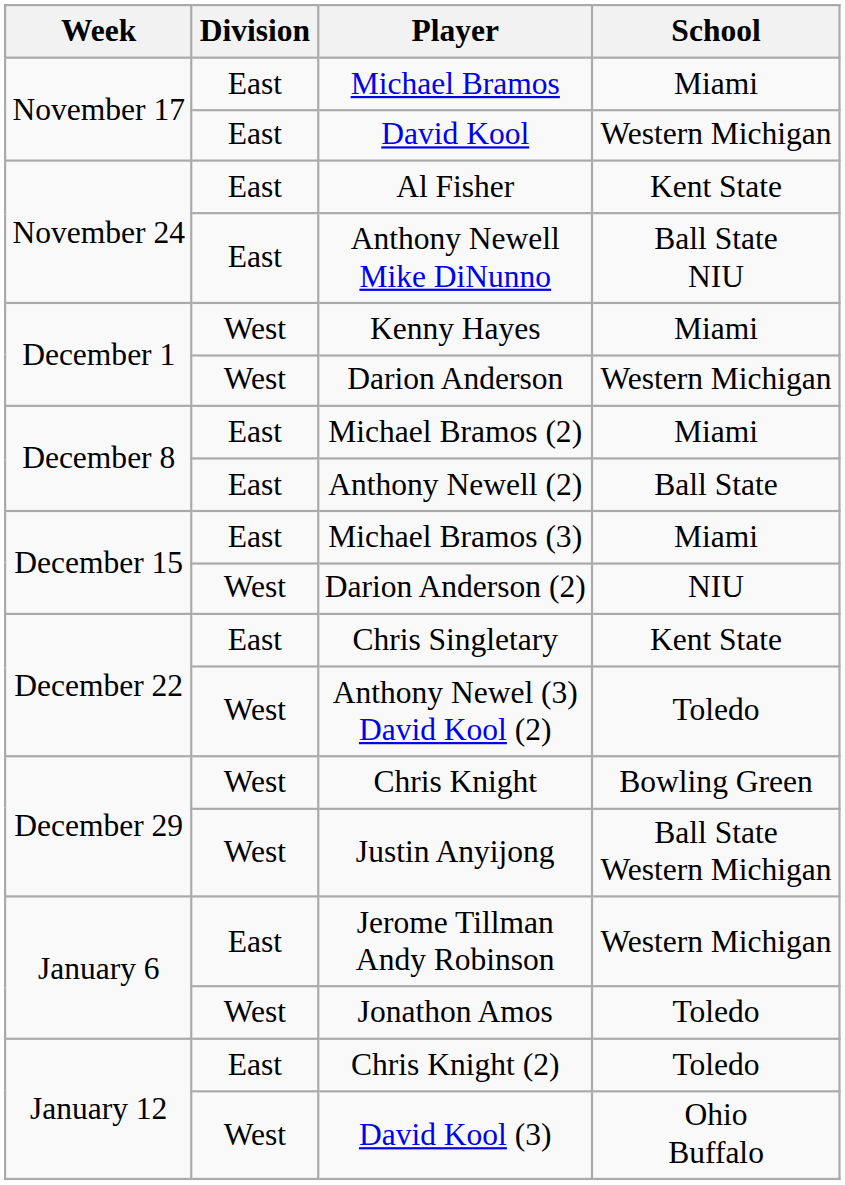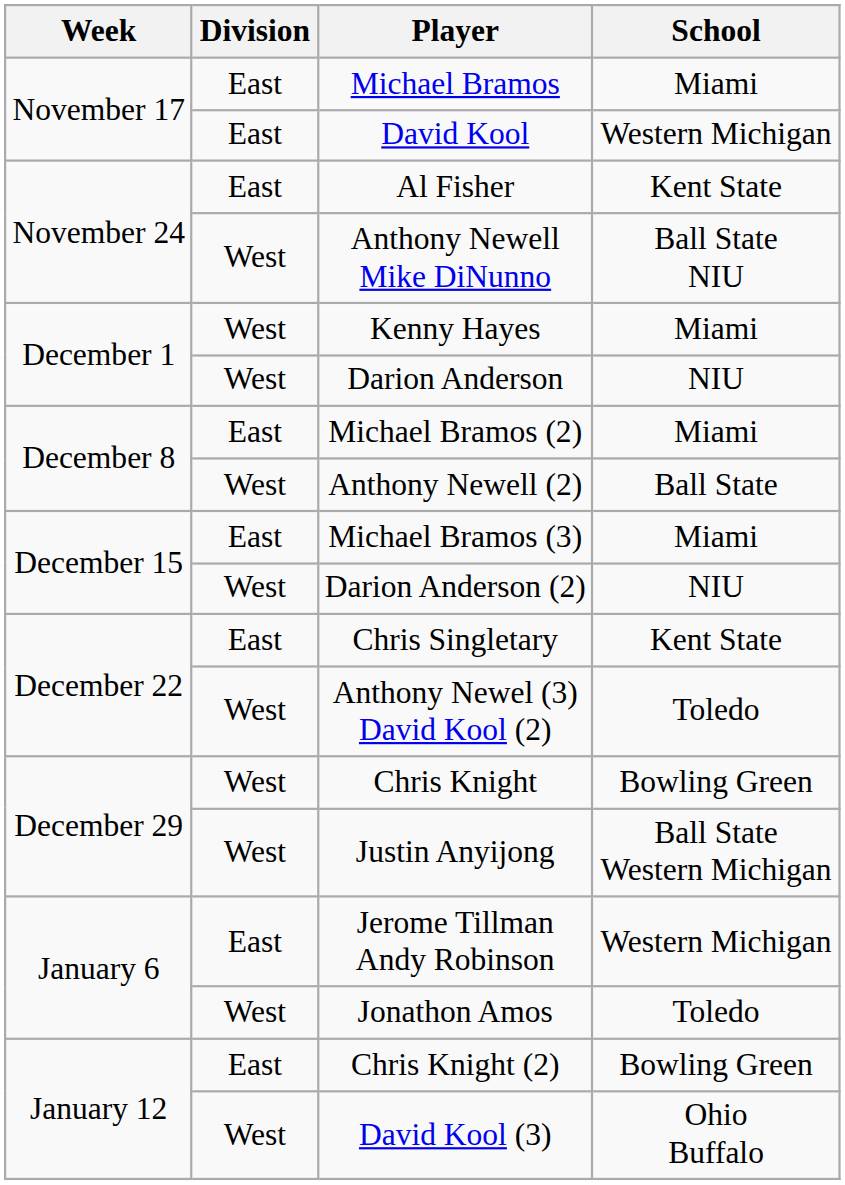Anthony Newell Mike DiNunno | Division: East -> West
Darion Anderson | School: Western Michigan -> NIU
Anthony Newell (2) | Division: East -> West
Chris Knight (2) | School: Toledo -> Bowling Green
